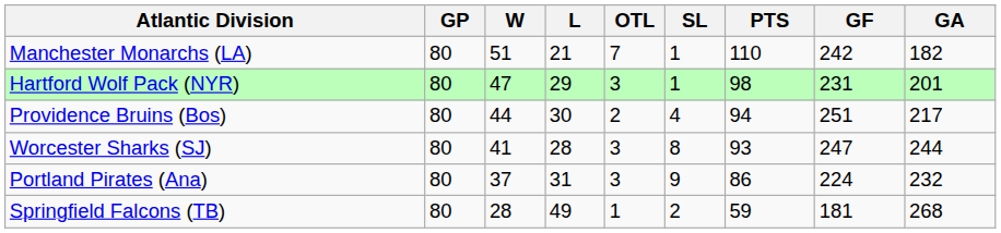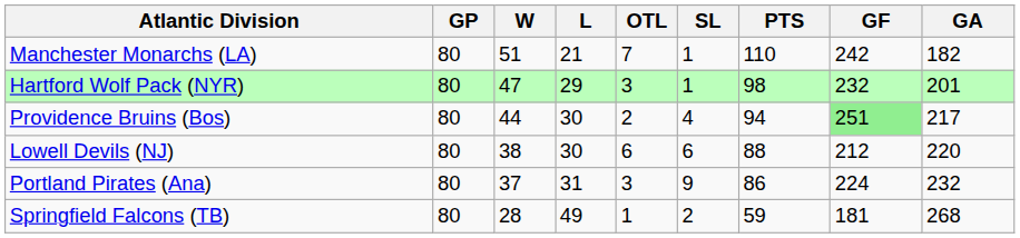Hartford Wolf Pack (NYR) | GF: 231 -> 232
Providence Bruins (Bos) | GF: no background -> lightgreen background
- row: Worcester Sharks (SJ) | 80 | 41 | 28 | 3 | 8 | 93 | 247 | 244
+ row: Lowell Devils (NJ) | 80 | 38 | 30 | 6 | 6 | 88 | 212 | 220
